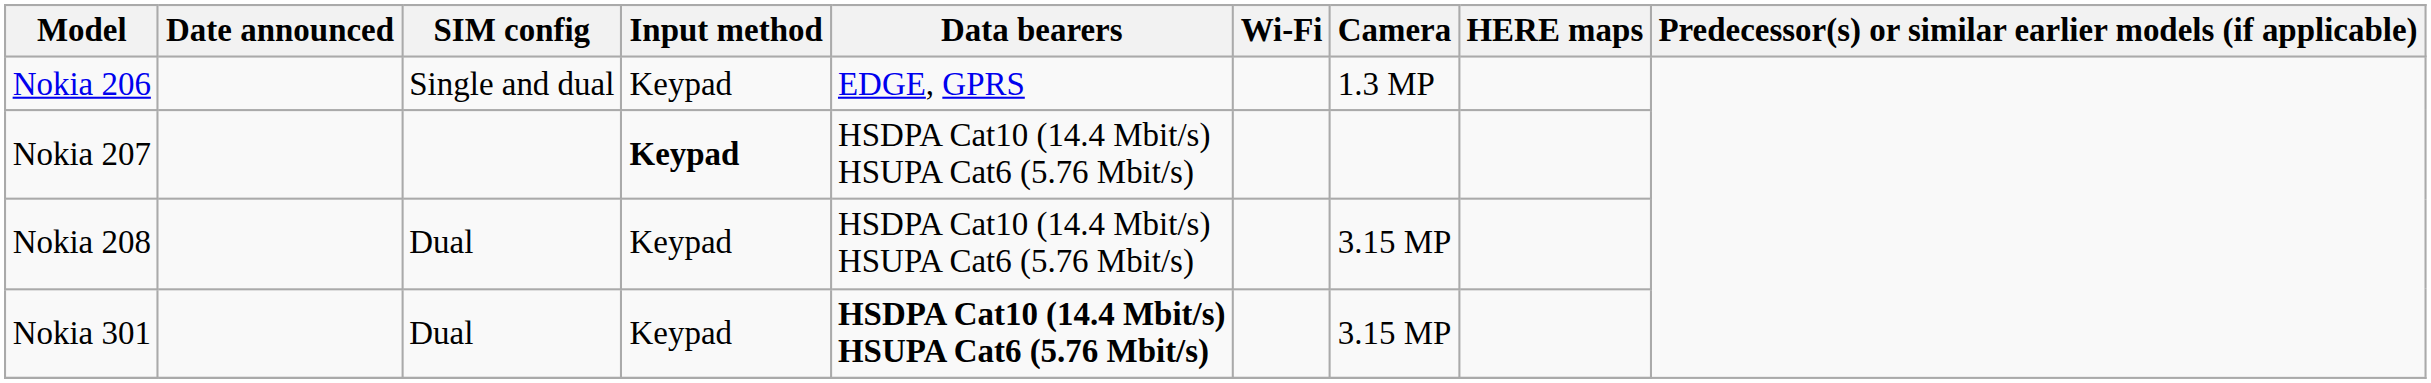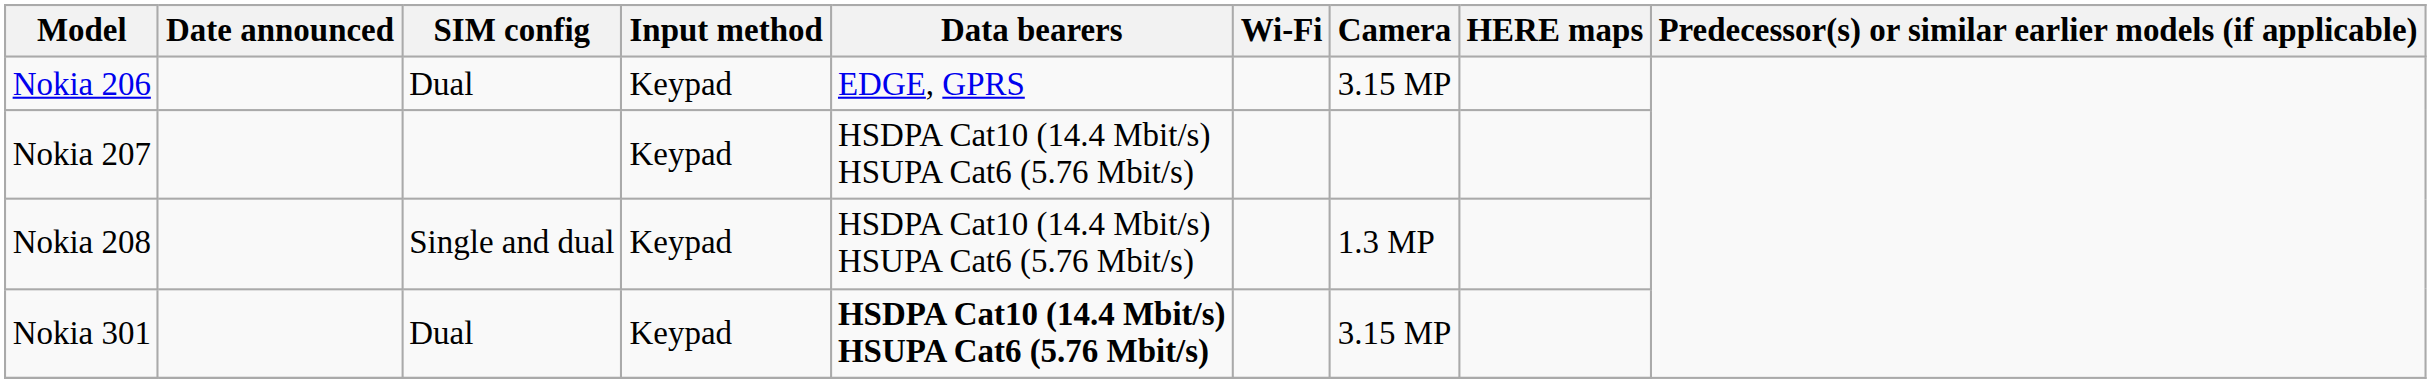Nokia 206 | SIM config: Single and dual -> Dual
Nokia 206 | Camera: 1.3 MP -> 3.15 MP
Nokia 207 | Input method: bold -> normal
Nokia 208 | SIM config: Dual -> Single and dual
Nokia 208 | Camera: 3.15 MP -> 1.3 MP
